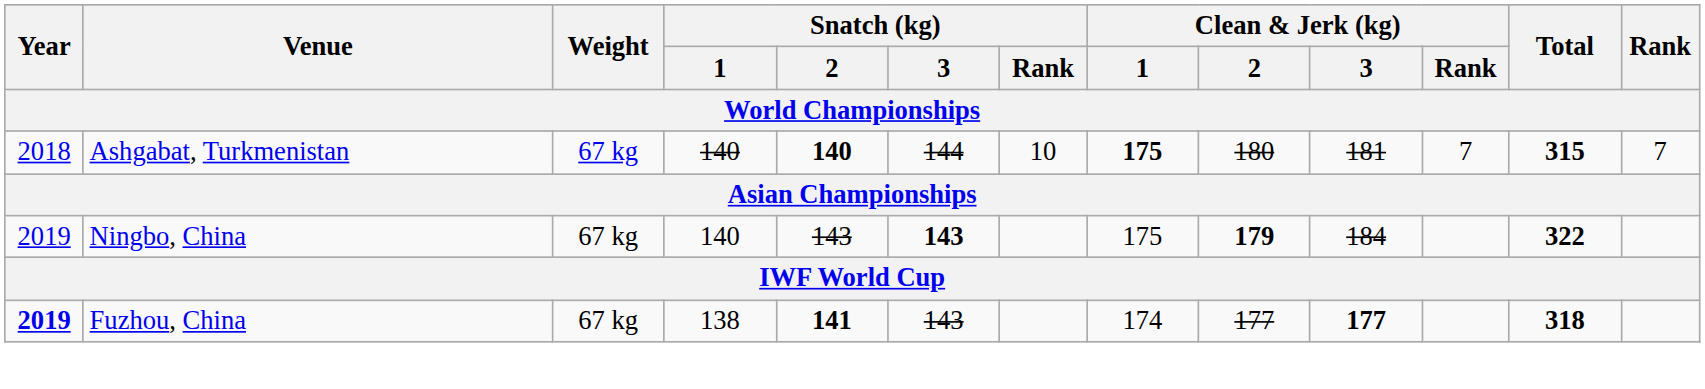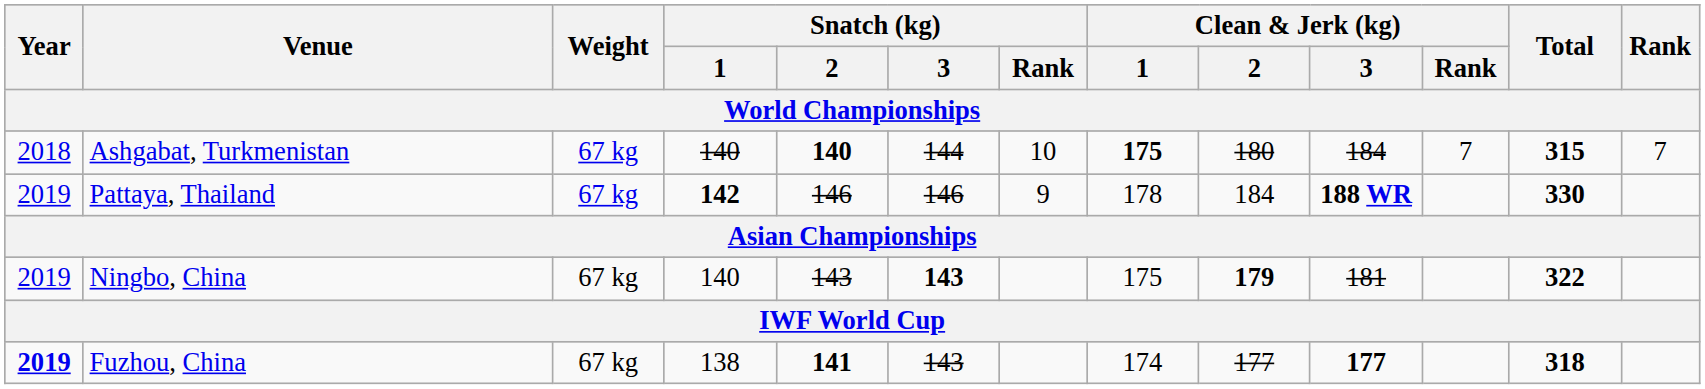Ashgabat, Turkmenistan | Clean & Jerk (kg) / 3: 181 -> 184
+ row: 2019 | Pattaya, Thailand | 67 kg | 142 | 146 | 146 | 9 | 178 | 184 | 188 WR | 330
Ningbo, China | Clean & Jerk (kg) / 3: 184 -> 181
